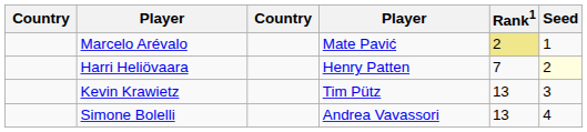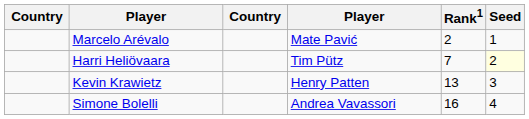Marcelo Arévalo | Rank1: khaki background -> no background
Harri Heliövaara | column 4: Henry Patten -> Tim Pütz
Kevin Krawietz | column 4: Tim Pütz -> Henry Patten
Simone Bolelli | Rank1: 13 -> 16
